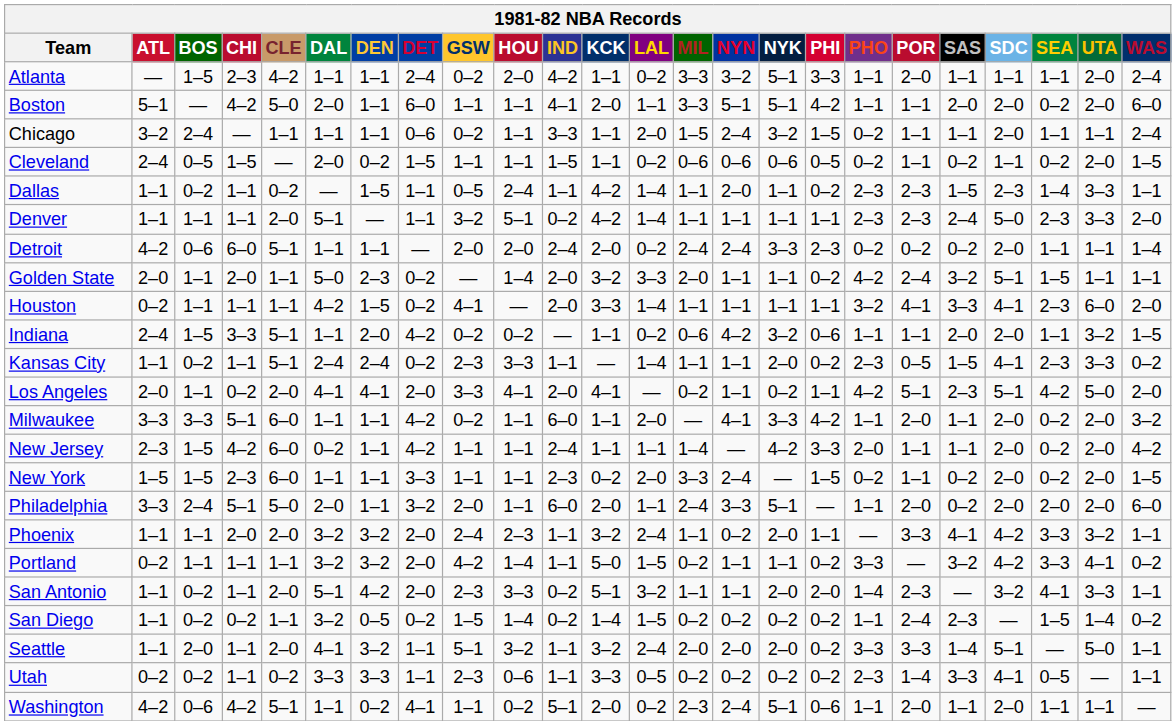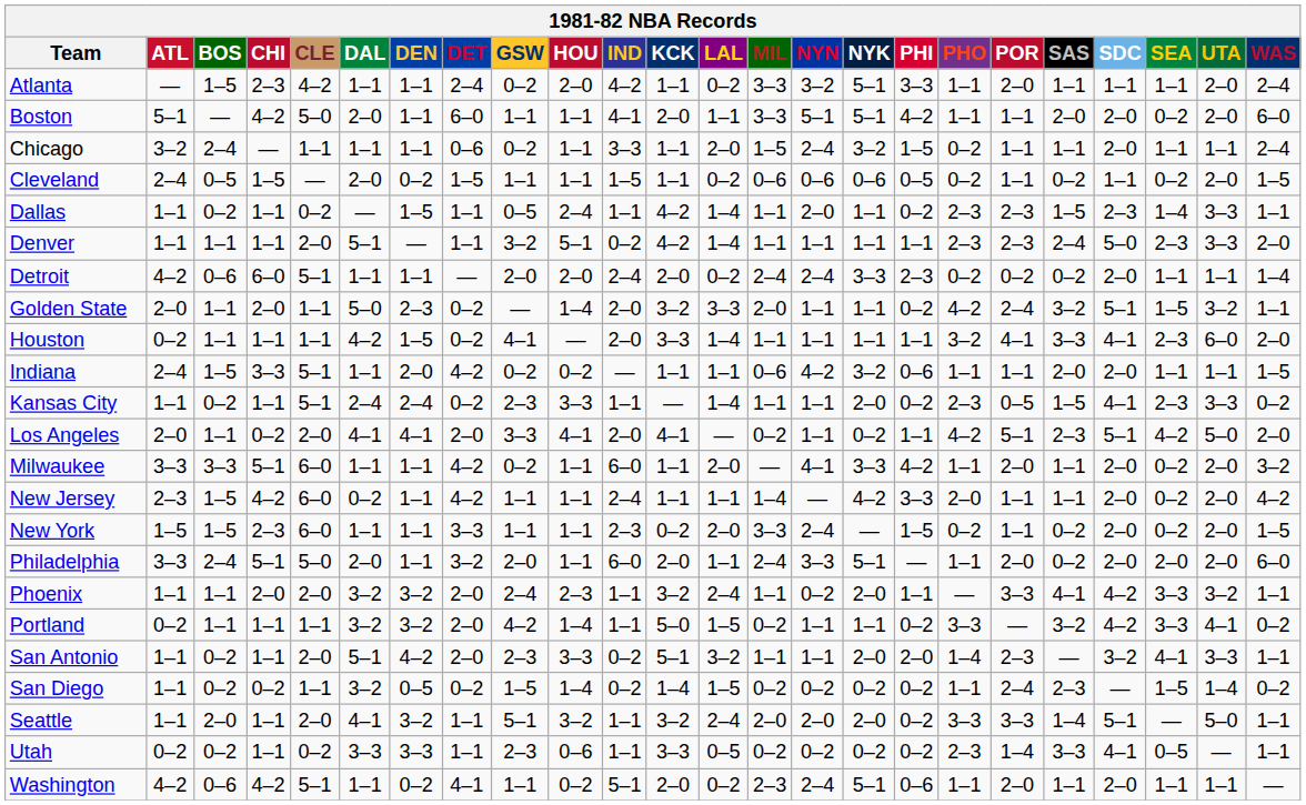Golden State | UTA: 1–1 -> 3–2
Indiana | LAL: 0–2 -> 1–1
Indiana | UTA: 3–2 -> 1–1
